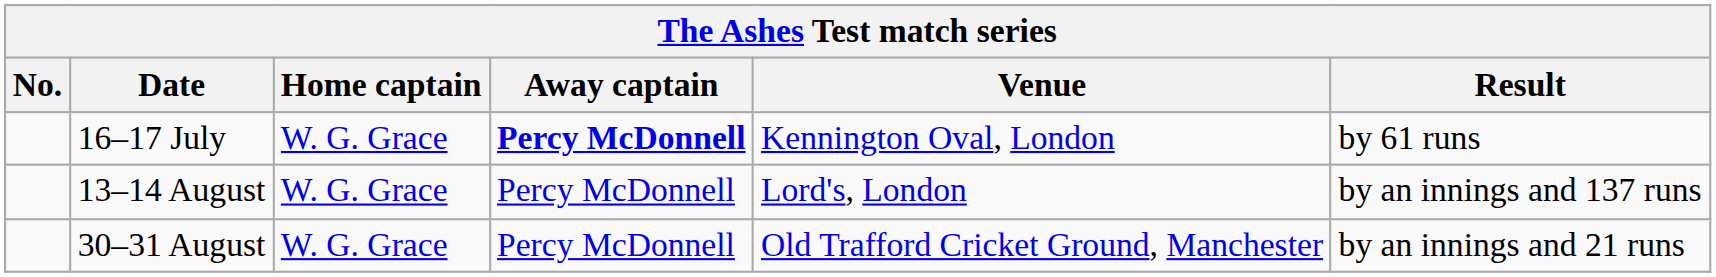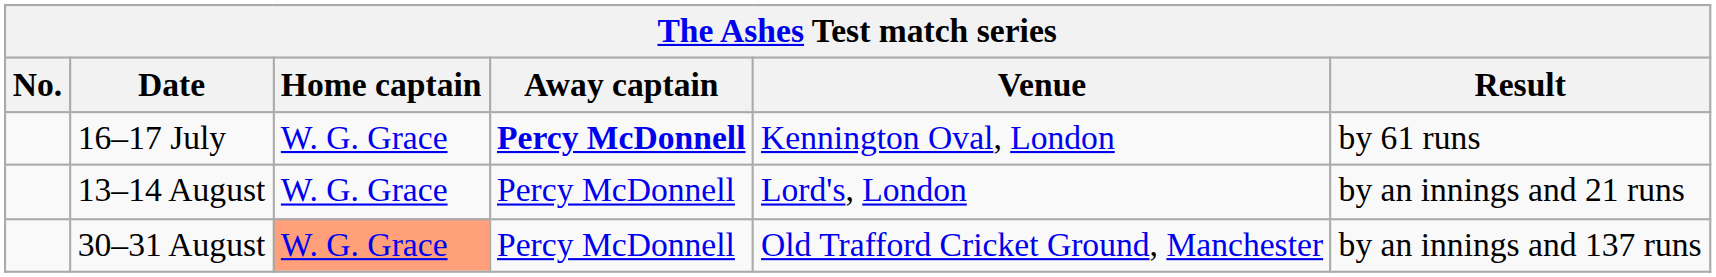13–14 August | Result: by an innings and 137 runs -> by an innings and 21 runs
30–31 August | Home captain: no background -> lightsalmon background
30–31 August | Result: by an innings and 21 runs -> by an innings and 137 runs
